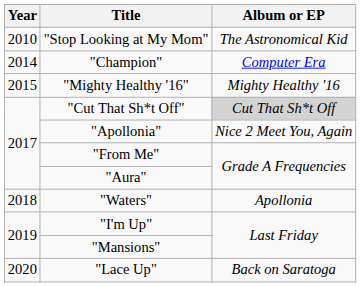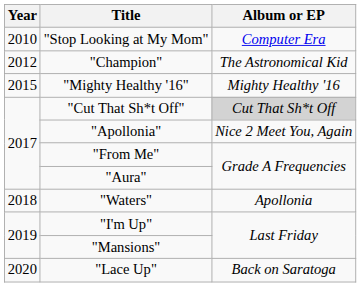"Stop Looking at My Mom" | Album or EP: The Astronomical Kid -> Computer Era
"Champion" | Year: 2014 -> 2012
"Champion" | Album or EP: Computer Era -> The Astronomical Kid
